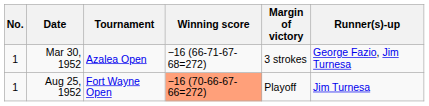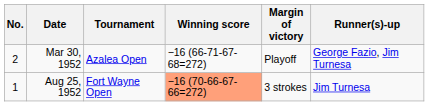Mar 30, 1952 | No.: 1 -> 2
Mar 30, 1952 | Margin of victory: 3 strokes -> Playoff
Aug 25, 1952 | Margin of victory: Playoff -> 3 strokes
